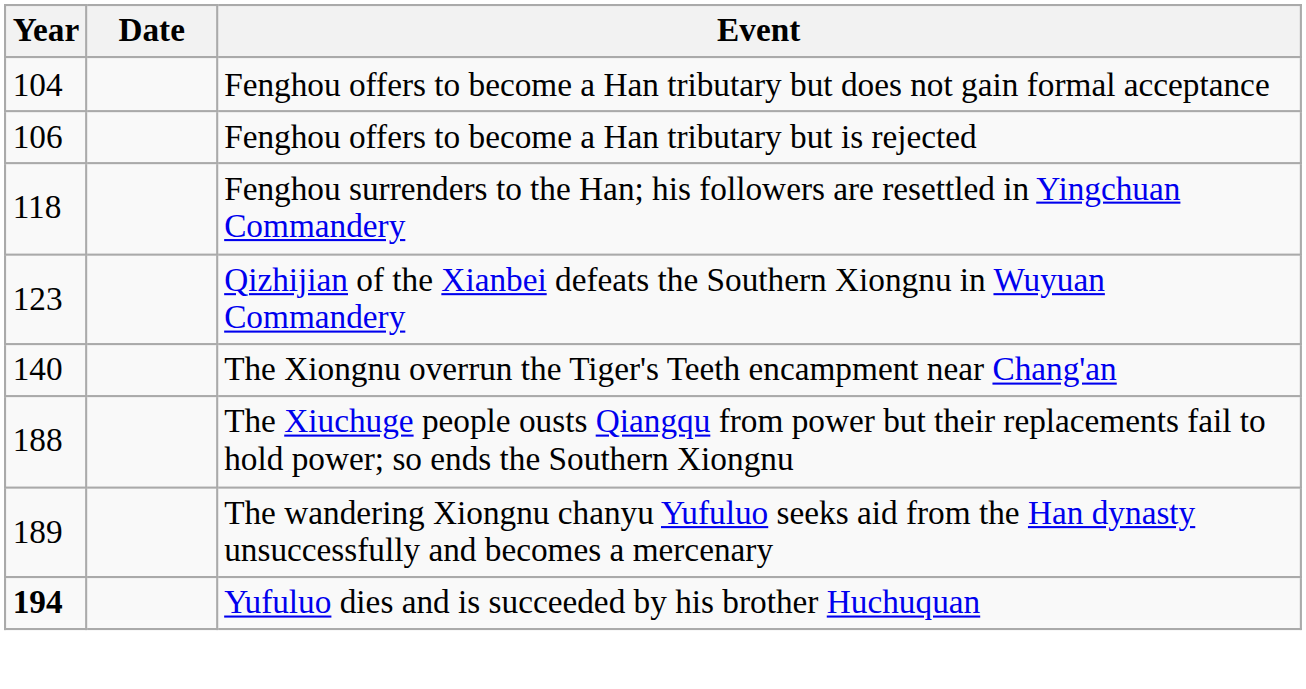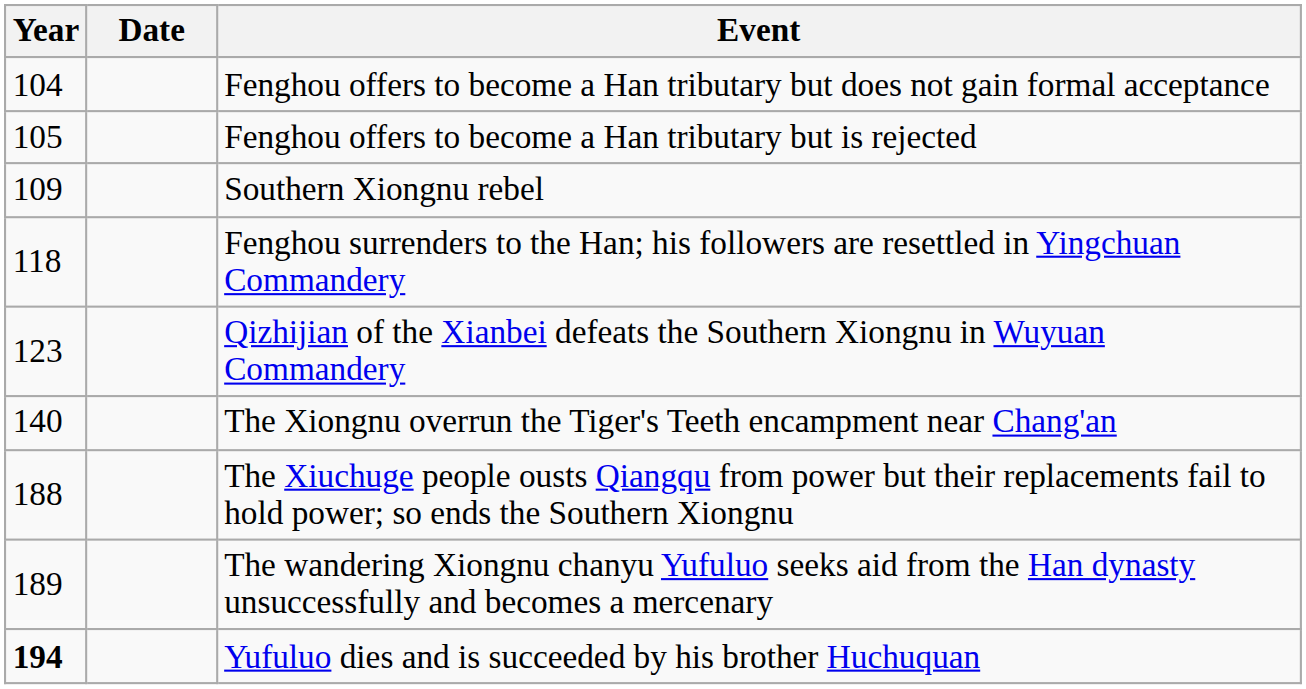Fenghou offers to become a Han tributary but is rejected | Year: 106 -> 105
+ row: 109 | Southern Xiongnu rebel
